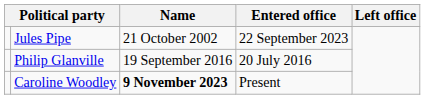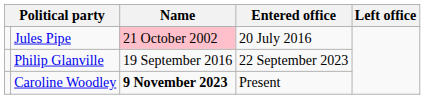Jules Pipe | Name: no background -> pink background
Jules Pipe | Entered office: 22 September 2023 -> 20 July 2016
Philip Glanville | Entered office: 20 July 2016 -> 22 September 2023
